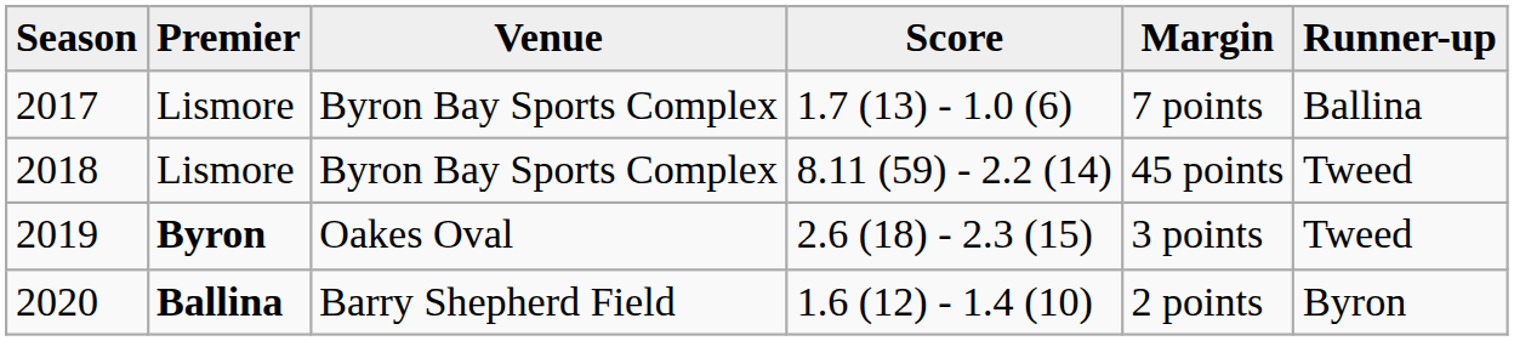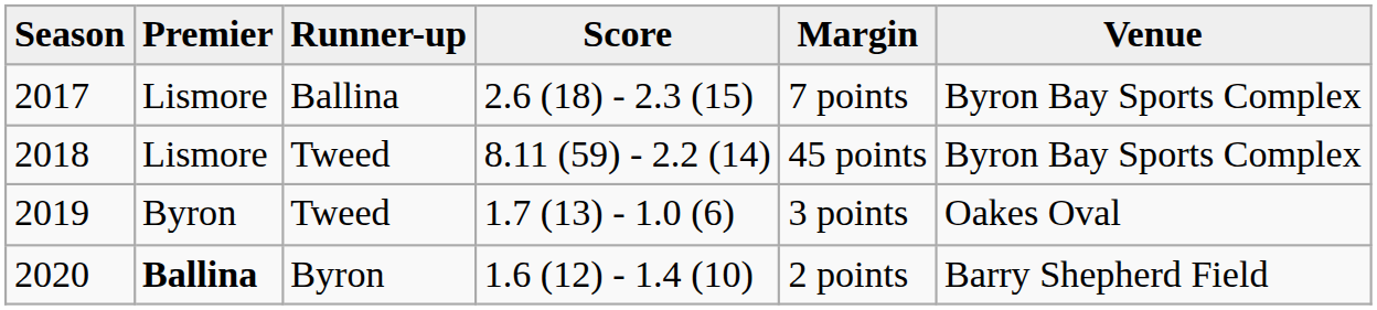columns swapped: Runner-up <-> Venue
2017 | Score: 1.7 (13) - 1.0 (6) -> 2.6 (18) - 2.3 (15)
2019 | Premier: bold -> normal
2019 | Score: 2.6 (18) - 2.3 (15) -> 1.7 (13) - 1.0 (6)
